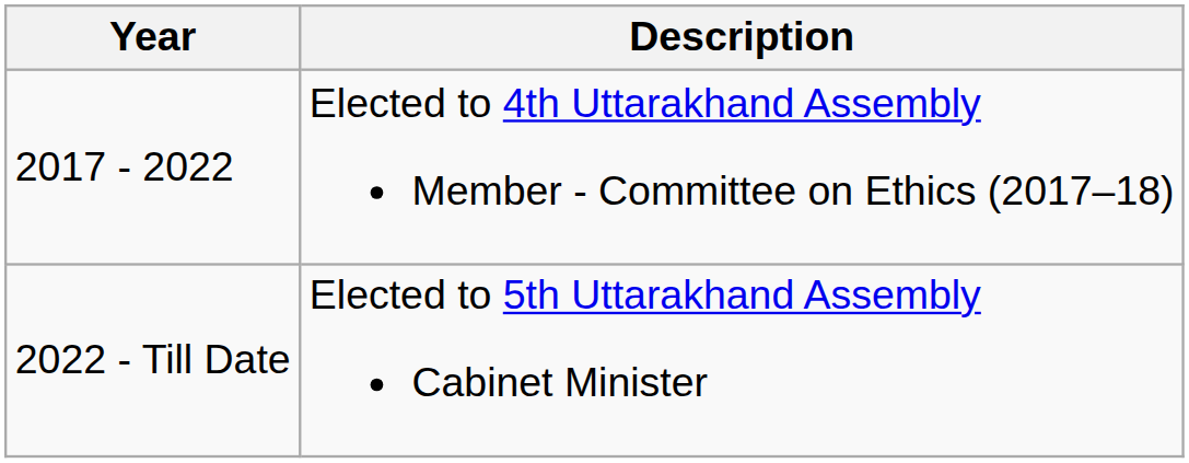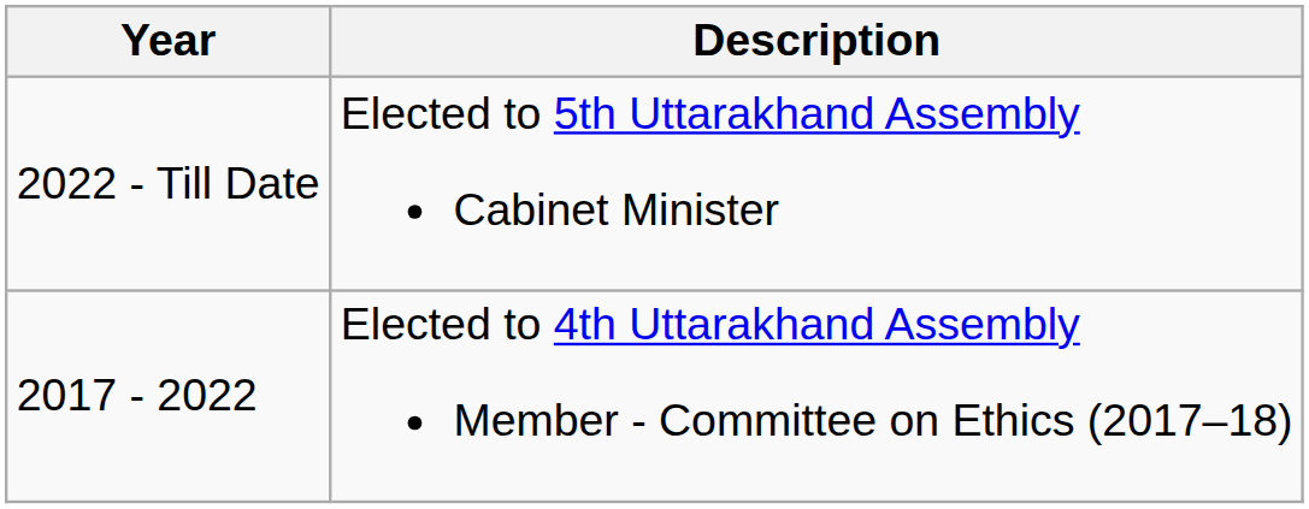rows swapped: 2017 - 2022 <-> 2022 - Till Date
